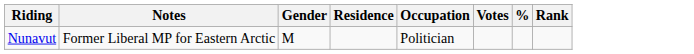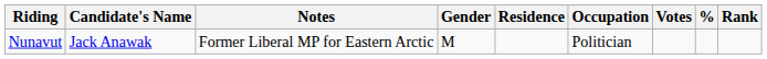+ column: Candidate's Name | Jack Anawak
